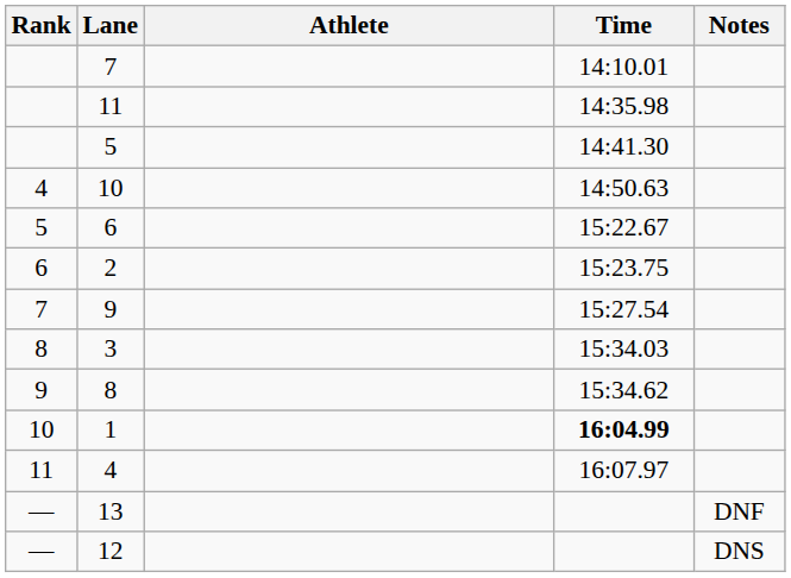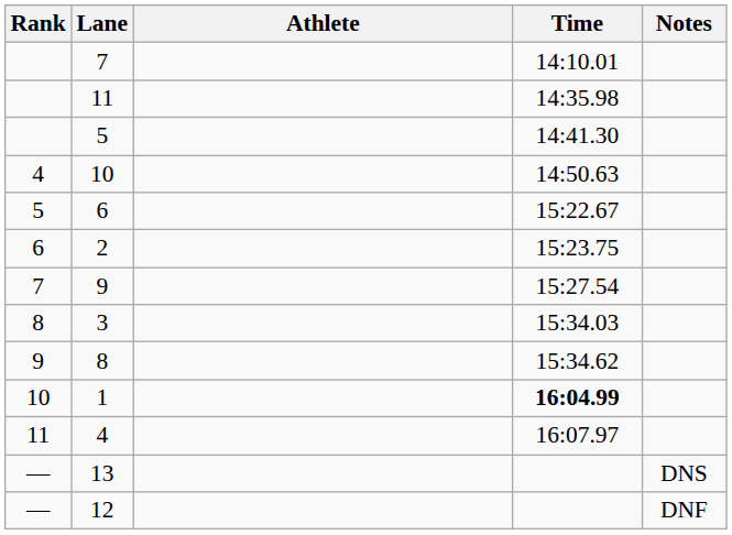13 | Notes: DNF -> DNS
12 | Notes: DNS -> DNF
